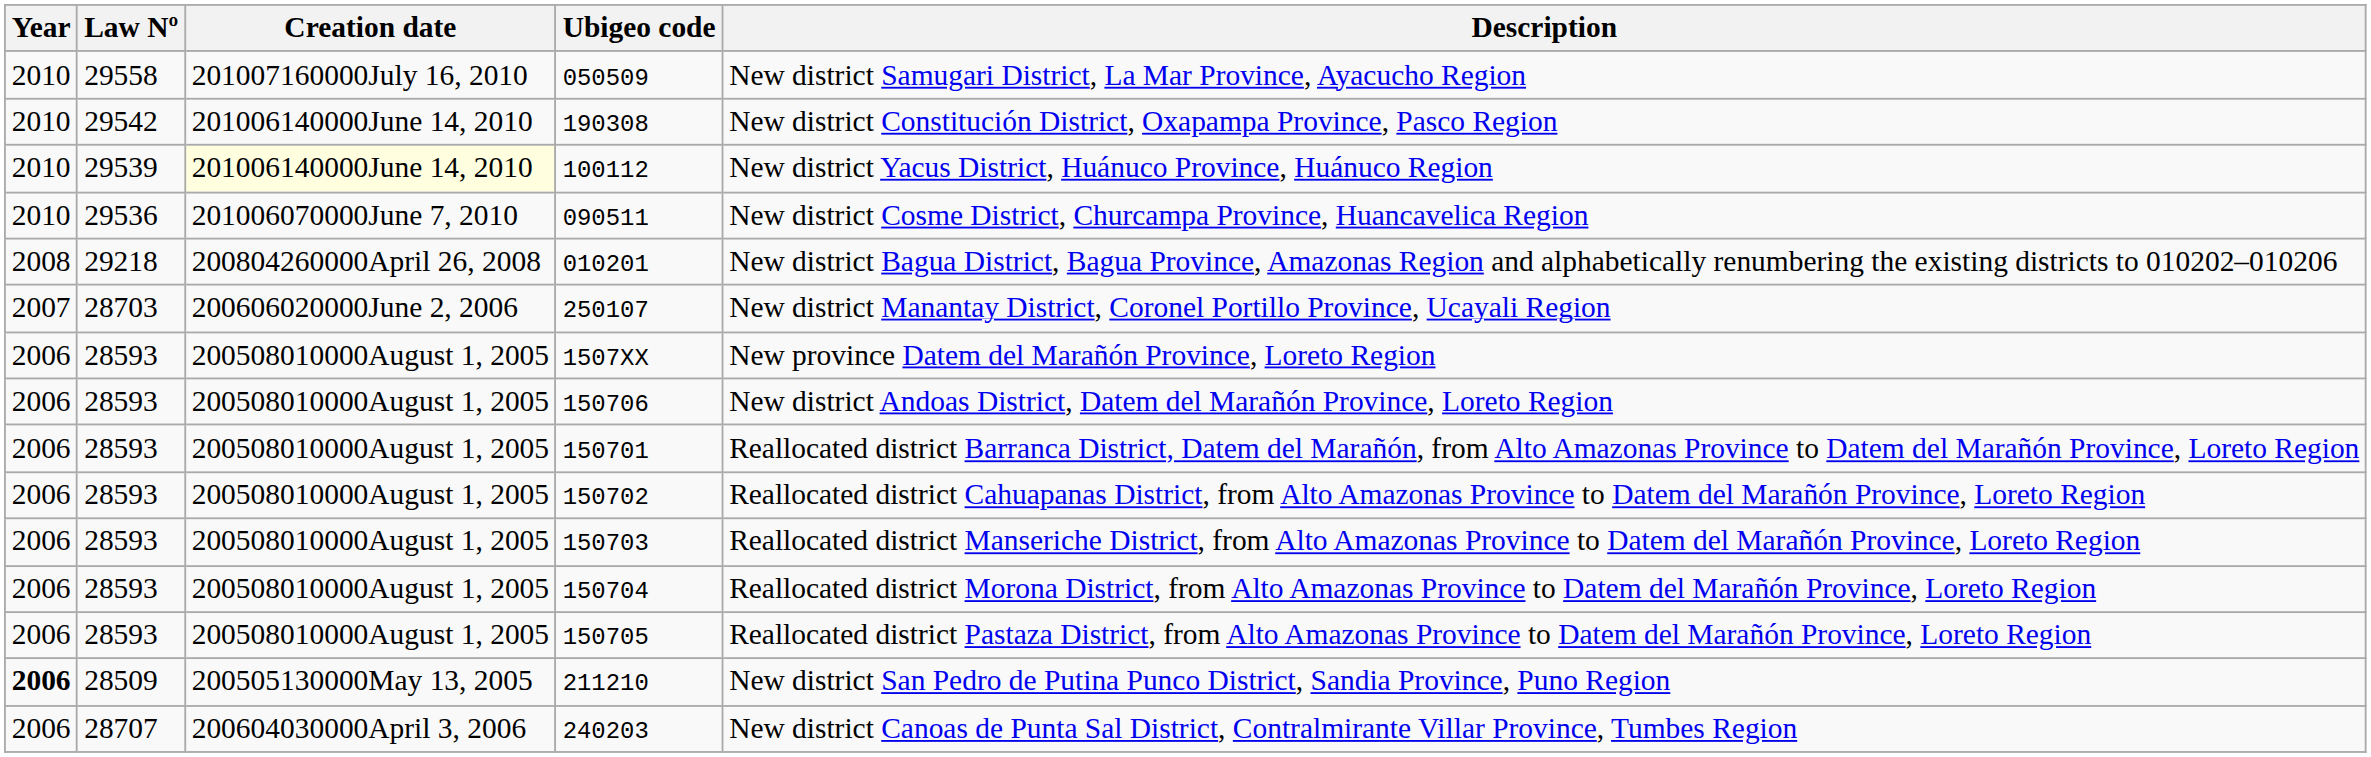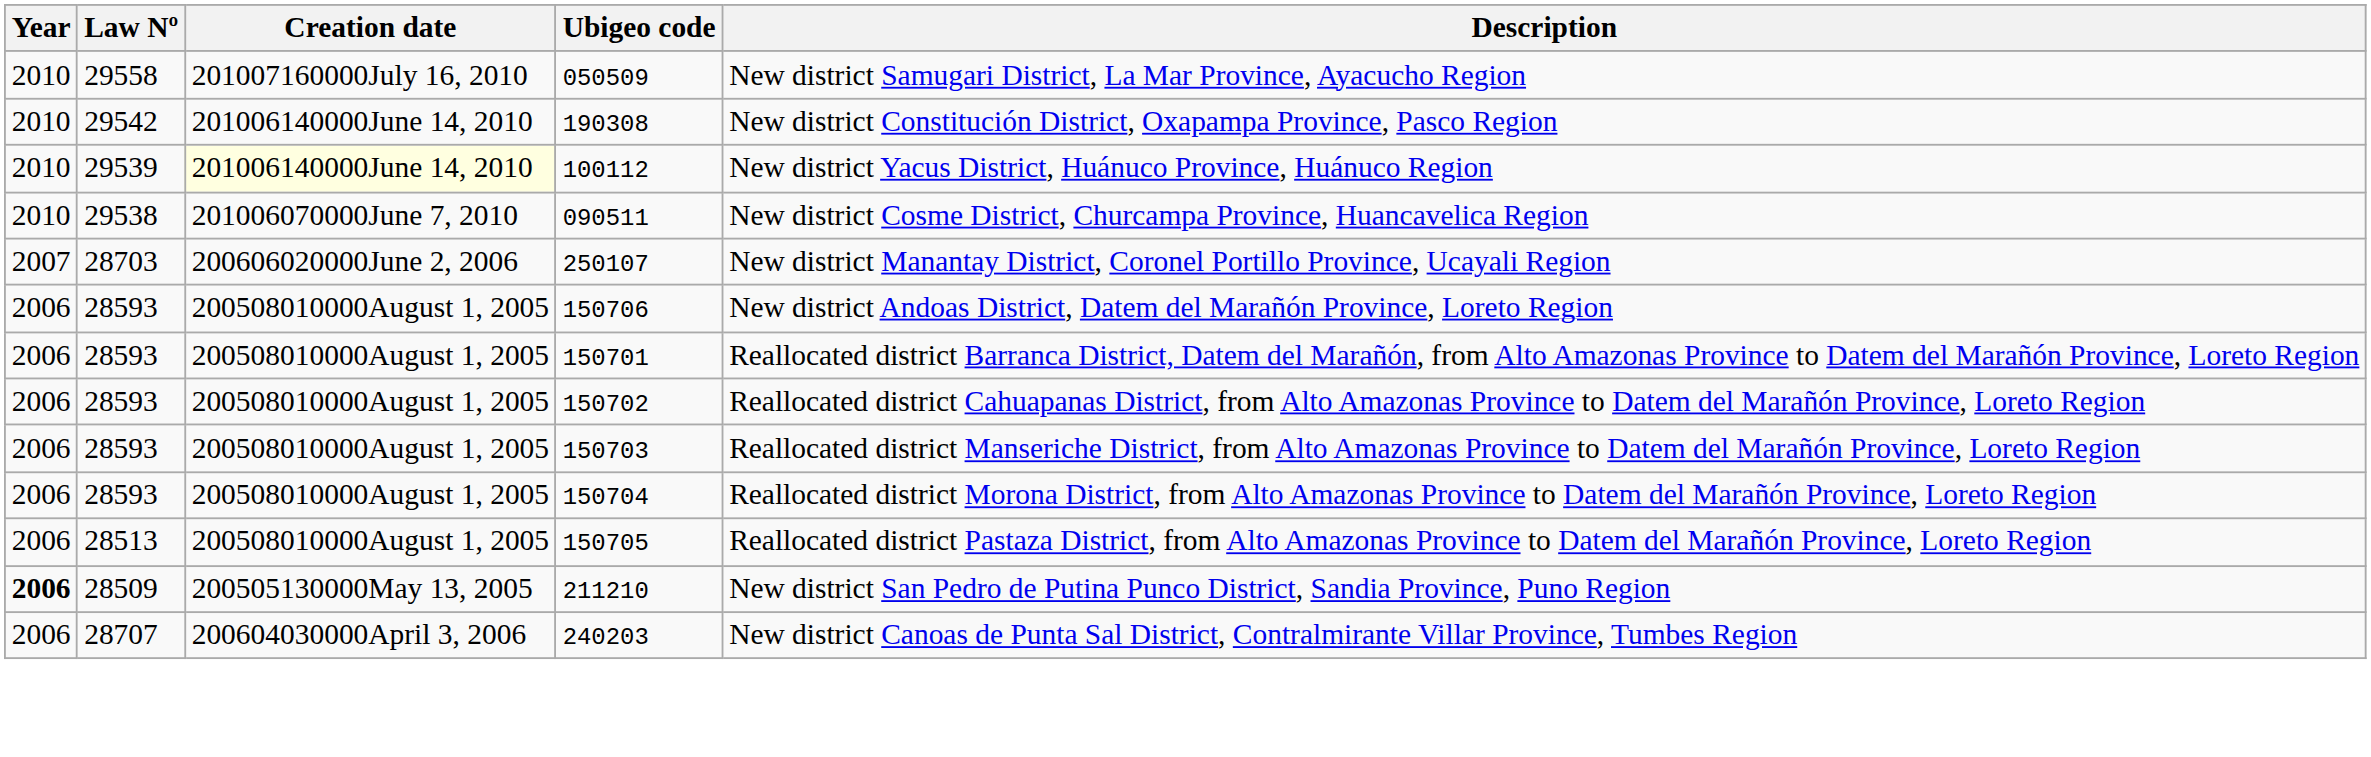090511 | Law Nº: 29536 -> 29538
- row: 2008 | 29218 | 200804260000April 26, 2008 | 010201 | New district Bagua District, Bagua Province, Amazonas Region and alphabetically renumbering the existing districts to 010202–010206
- row: 2006 | 28593 | 200508010000August 1, 2005 | 1507XX | New province Datem del Marañón Province, Loreto Region
150705 | Law Nº: 28593 -> 28513
